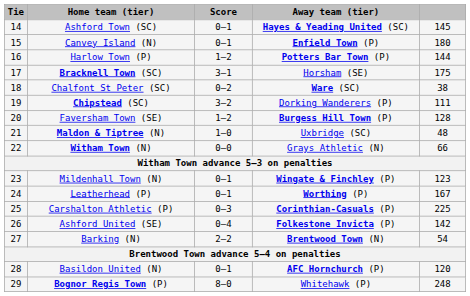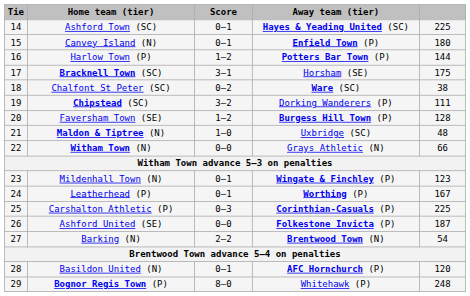Ashford Town (SC) | column 5: 145 -> 225
Ashford United (SE) | Score: 0–4 -> 0–0
Ashford United (SE) | column 5: 142 -> 187
